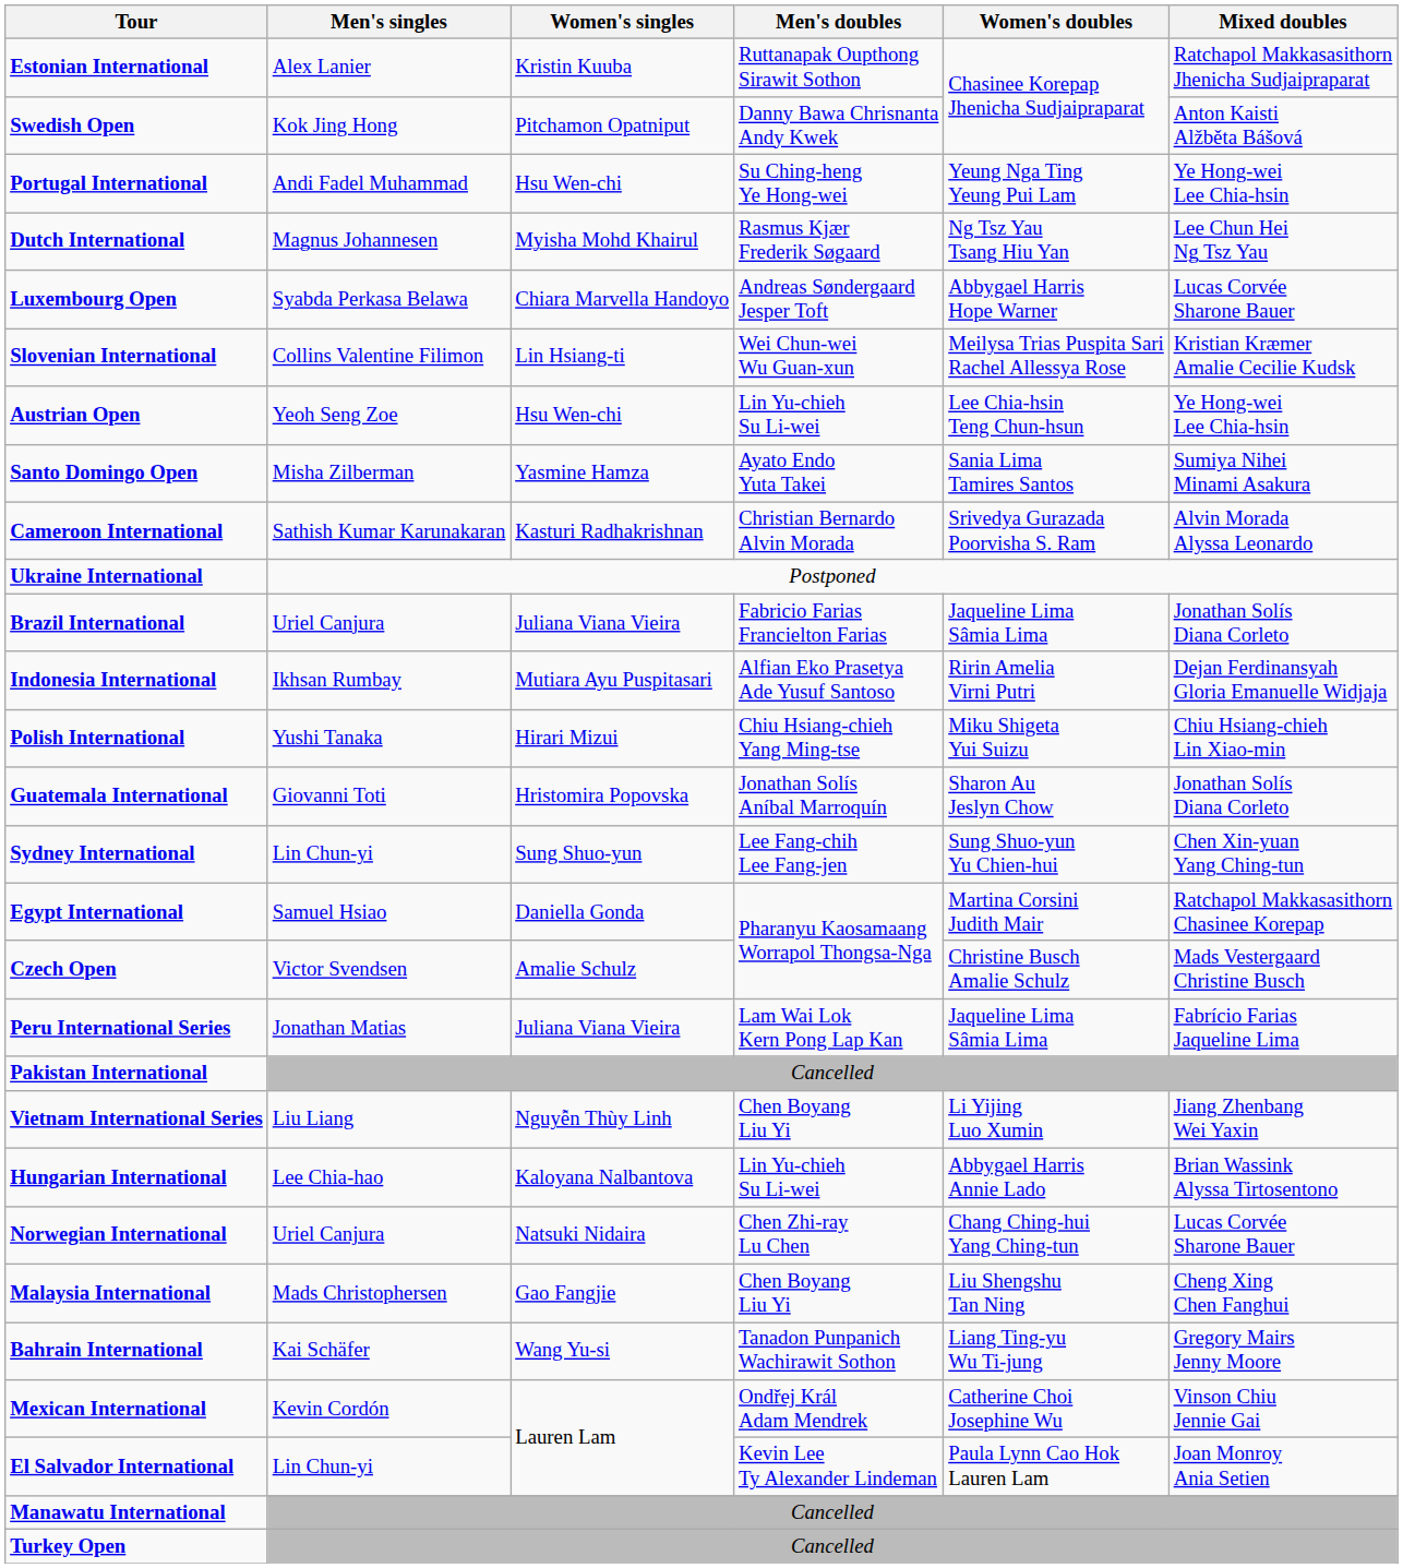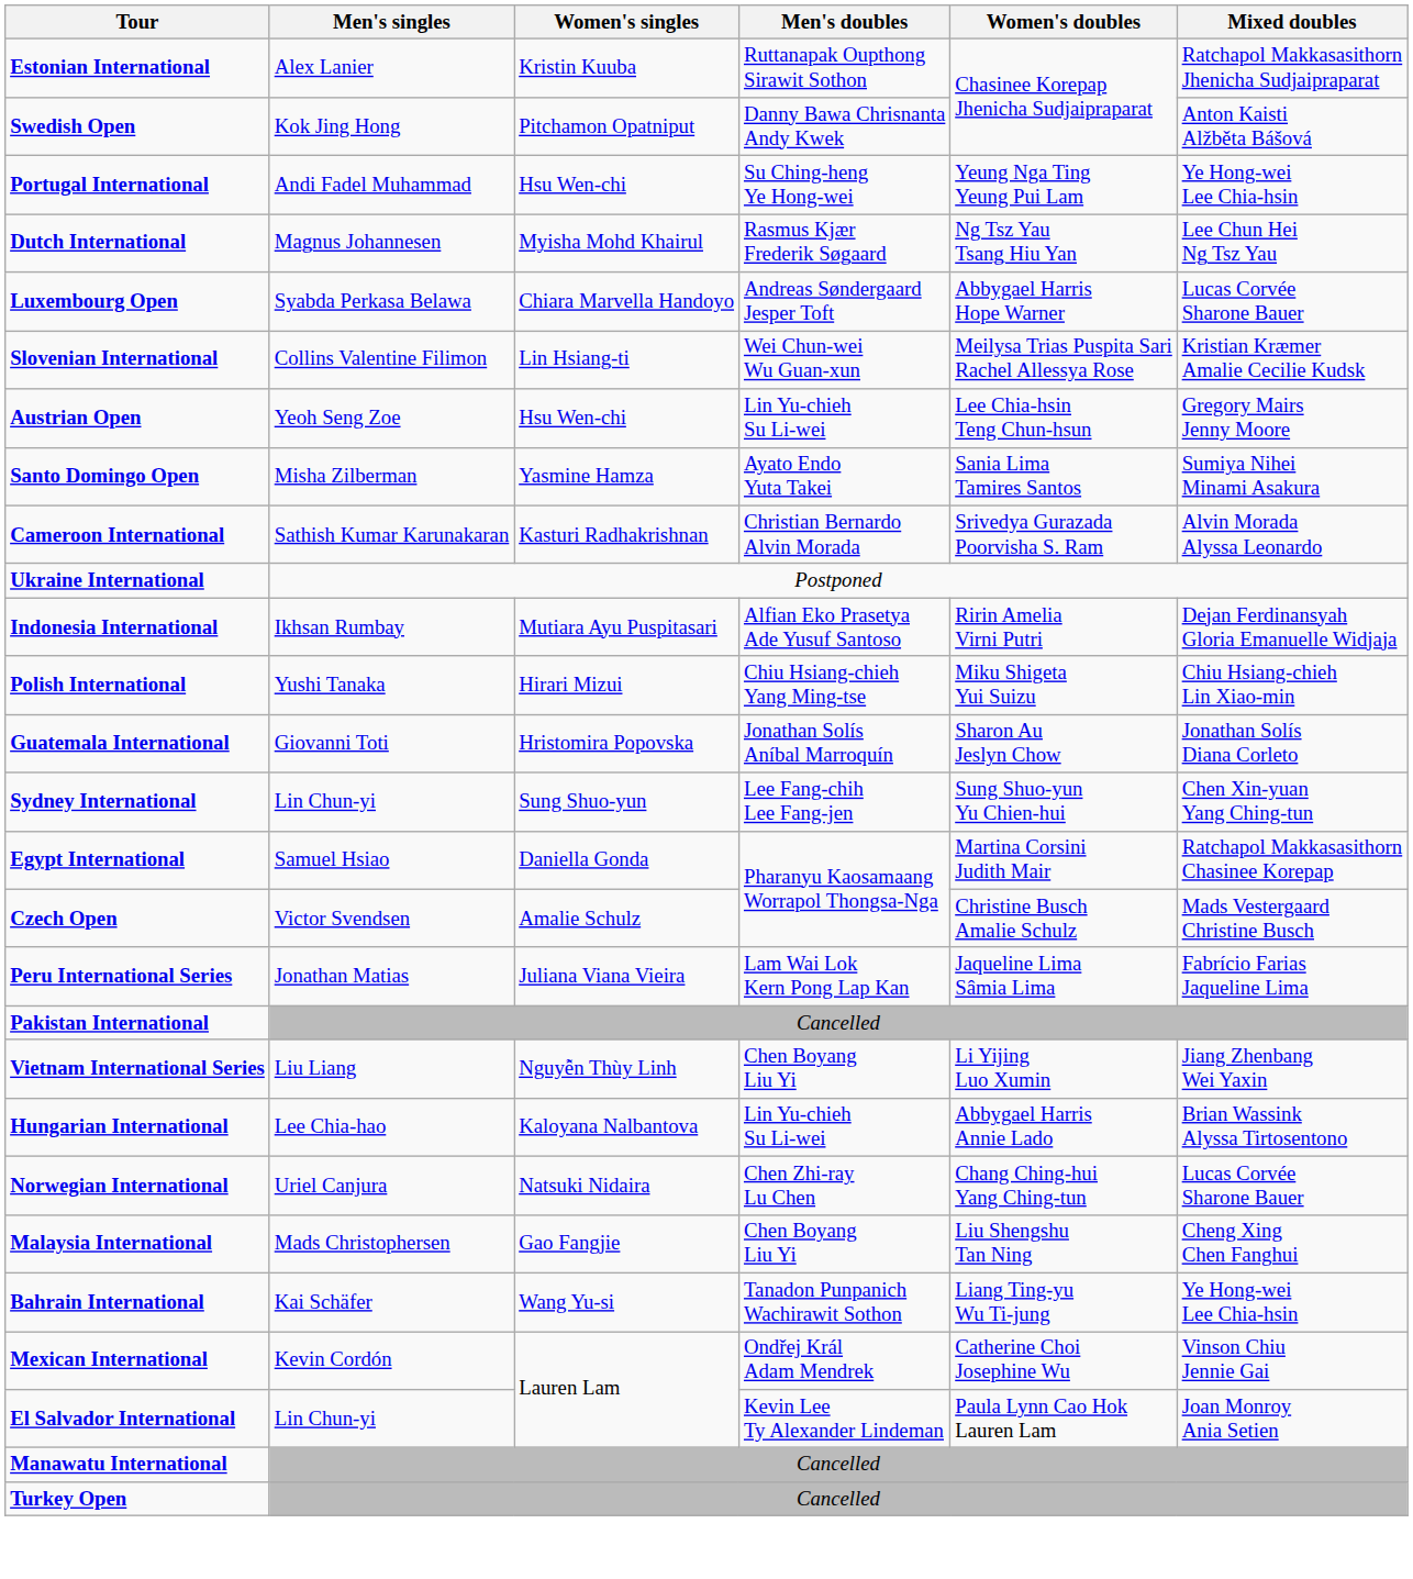Austrian Open | Mixed doubles: Ye Hong-wei Lee Chia-hsin -> Gregory Mairs Jenny Moore
- row: Brazil International | Uriel Canjura | Juliana Viana Vieira | Fabricio Farias Francielton Farias | Jaqueline Lima Sâmia Lima | Jonathan Solís Diana Corleto
Bahrain International | Mixed doubles: Gregory Mairs Jenny Moore -> Ye Hong-wei Lee Chia-hsin
